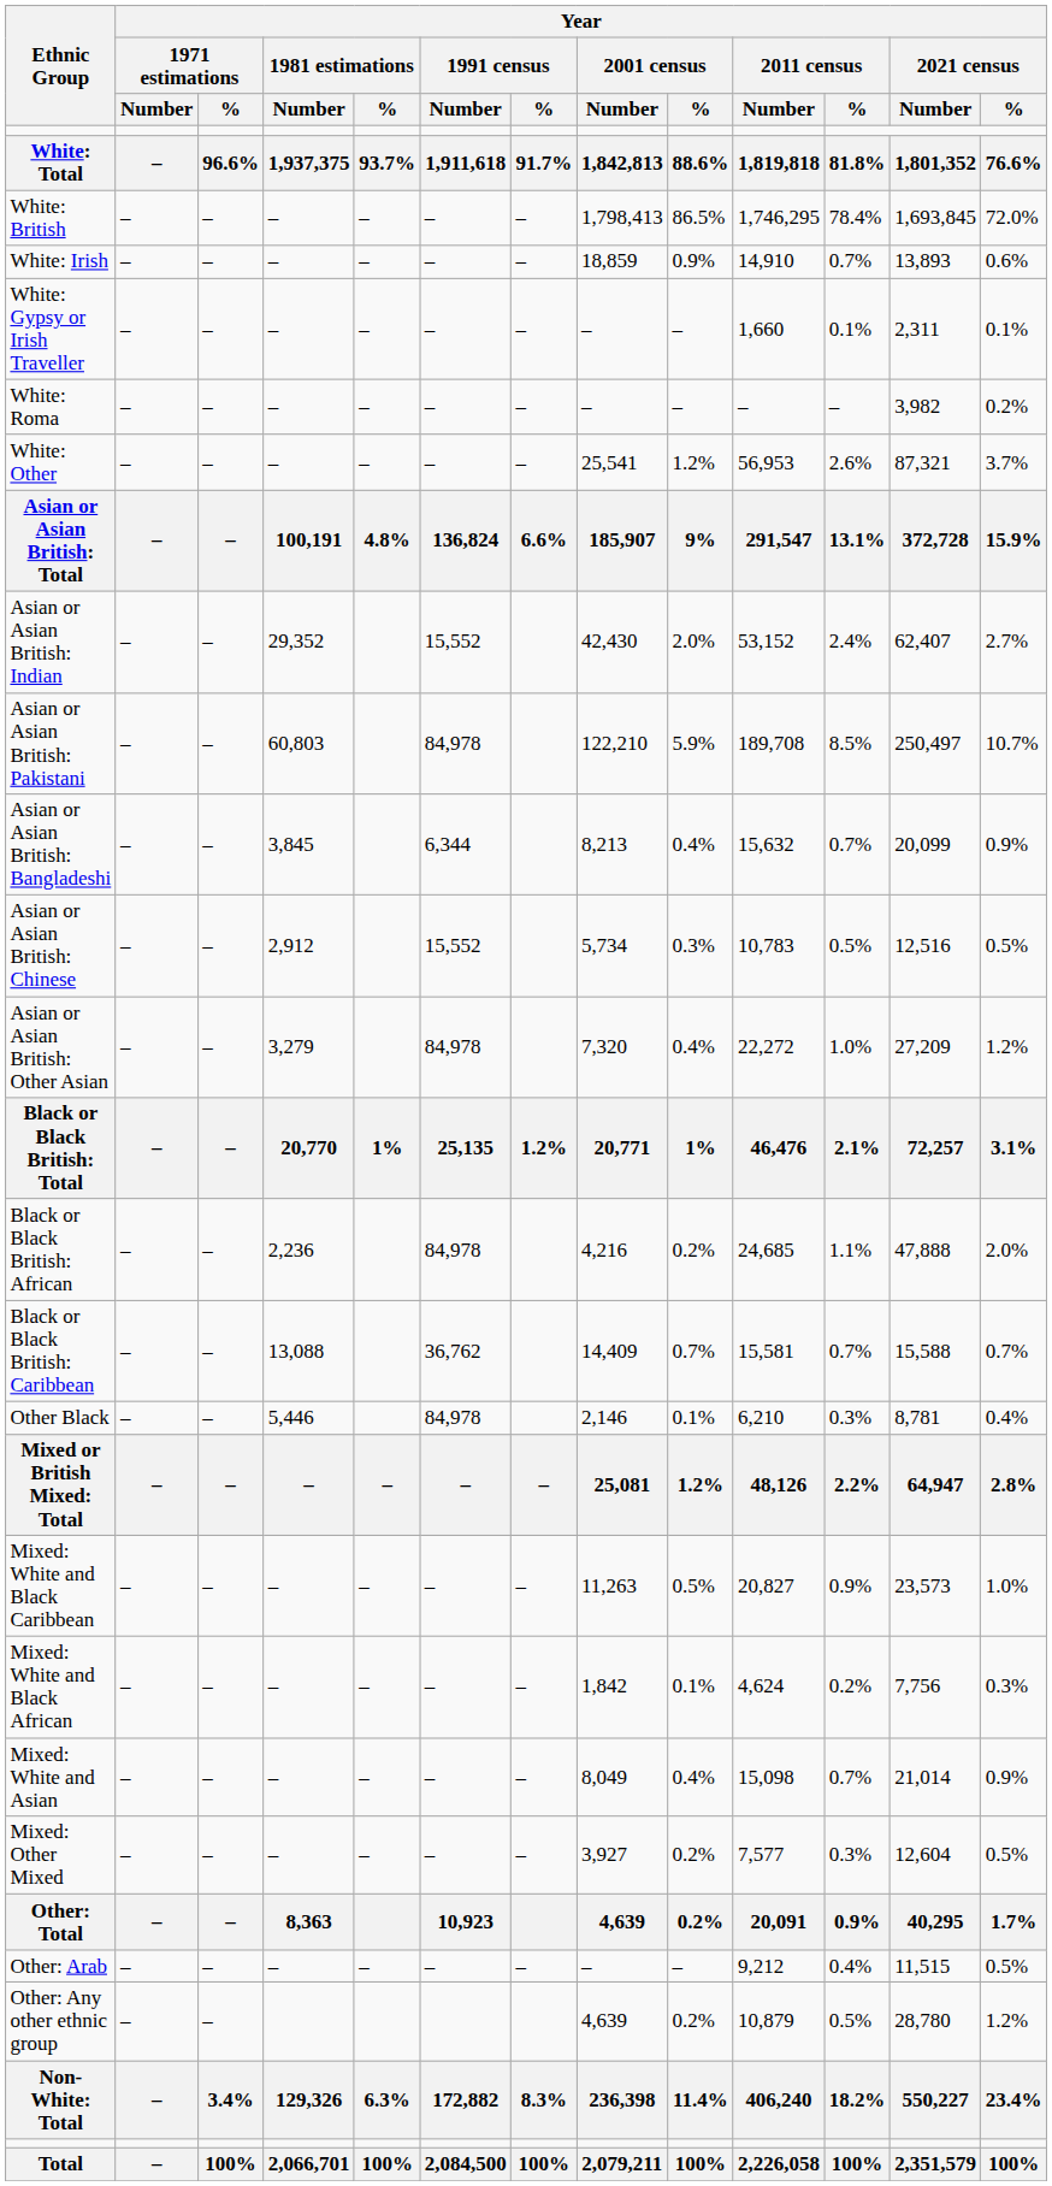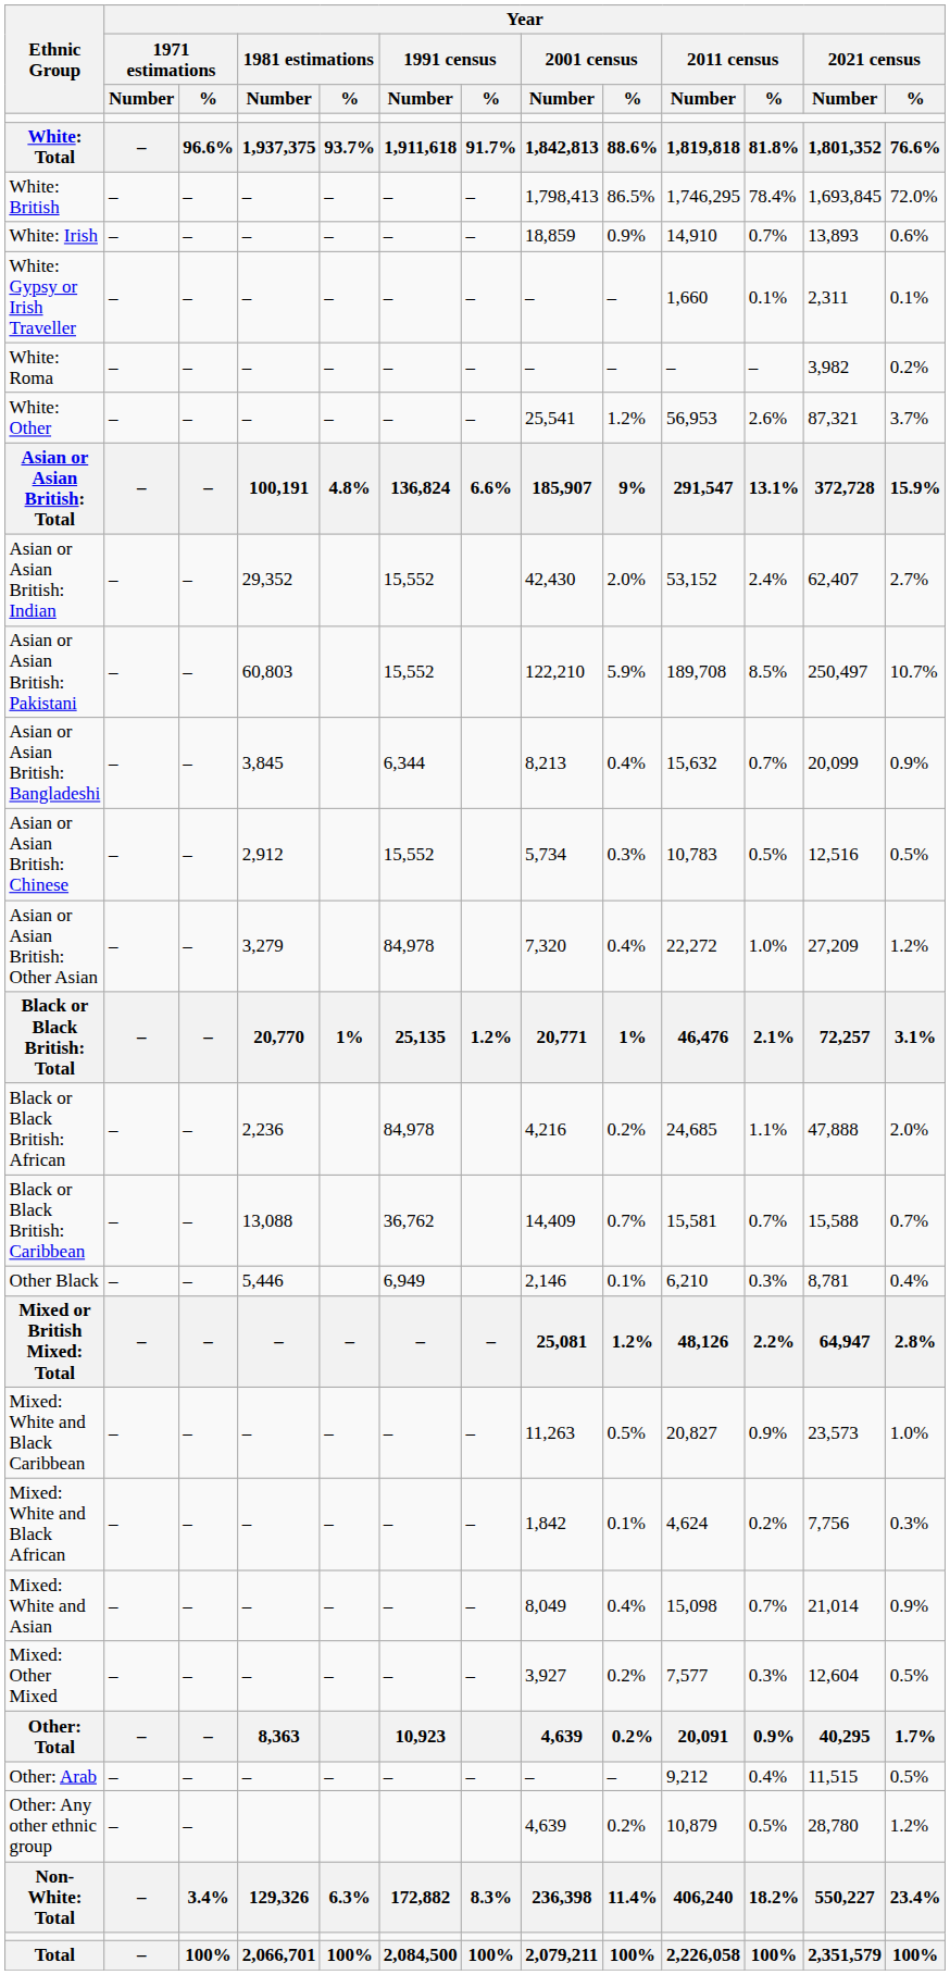Asian or Asian British: Pakistani | Year / 1991 census / Number: 84,978 -> 15,552
Other Black | Year / 1991 census / Number: 84,978 -> 6,949
